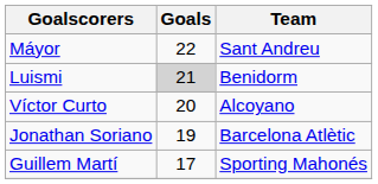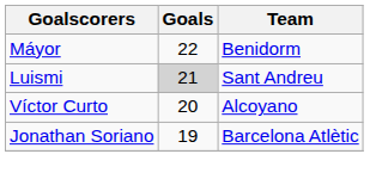Máyor | Team: Sant Andreu -> Benidorm
Luismi | Team: Benidorm -> Sant Andreu
- row: Guillem Martí | 17 | Sporting Mahonés
